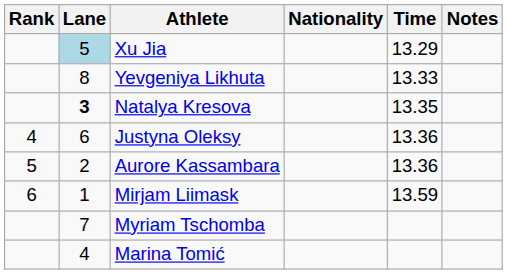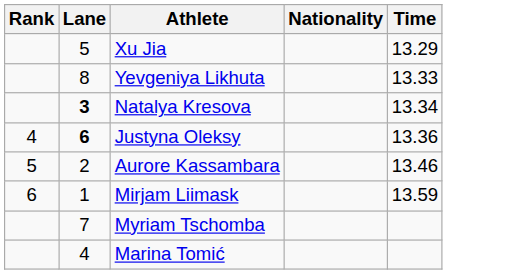- column: Notes
Xu Jia | Lane: lightblue background -> no background
Natalya Kresova | Time: 13.35 -> 13.34
Justyna Oleksy | Lane: normal -> bold
Aurore Kassambara | Time: 13.36 -> 13.46
